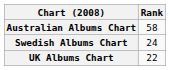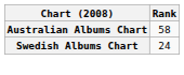- row: UK Albums Chart | 22
